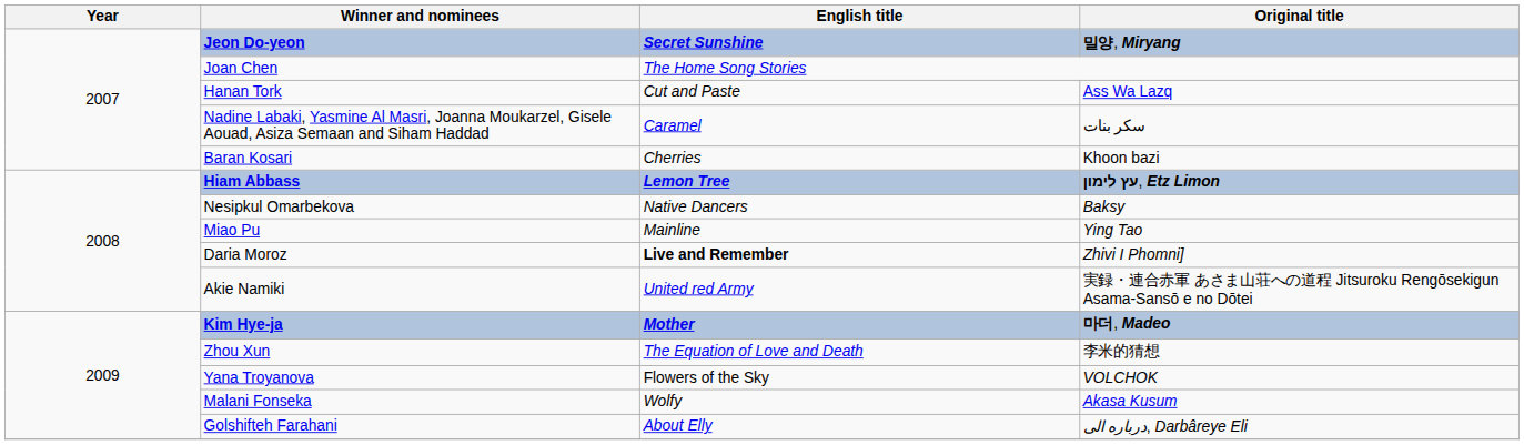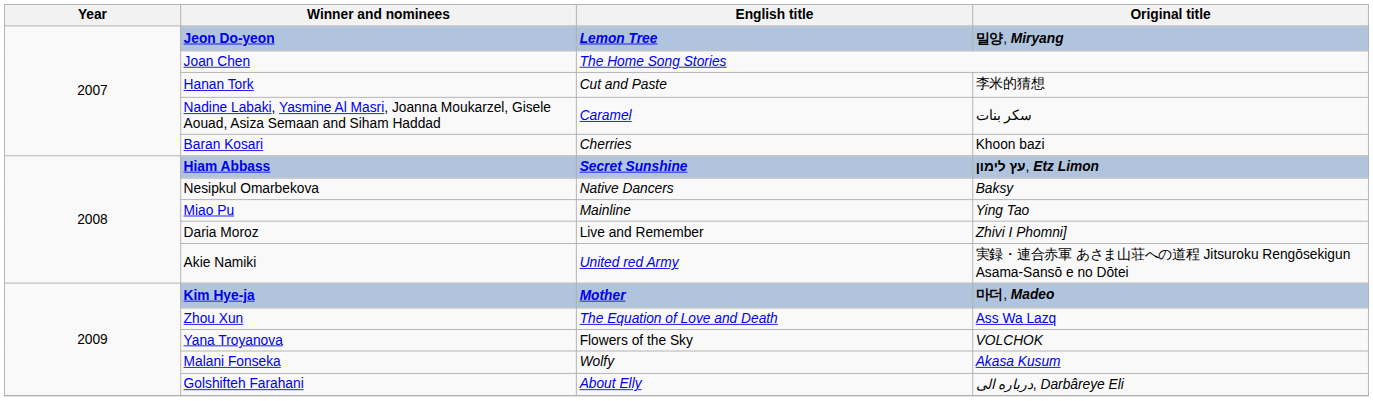Jeon Do-yeon | English title: Secret Sunshine -> Lemon Tree
Hanan Tork | Original title: Ass Wa Lazq -> 李米的猜想
Hiam Abbass | English title: Lemon Tree -> Secret Sunshine
Daria Moroz | English title: bold -> normal
Zhou Xun | Original title: 李米的猜想 -> Ass Wa Lazq
